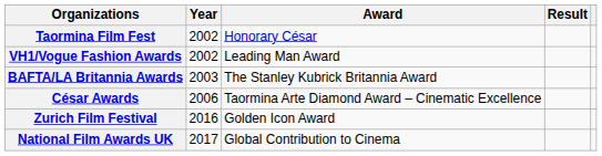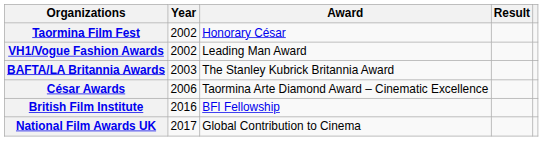+ row: British Film Institute | 2016 | BFI Fellowship
- row: Zurich Film Festival | 2016 | Golden Icon Award
